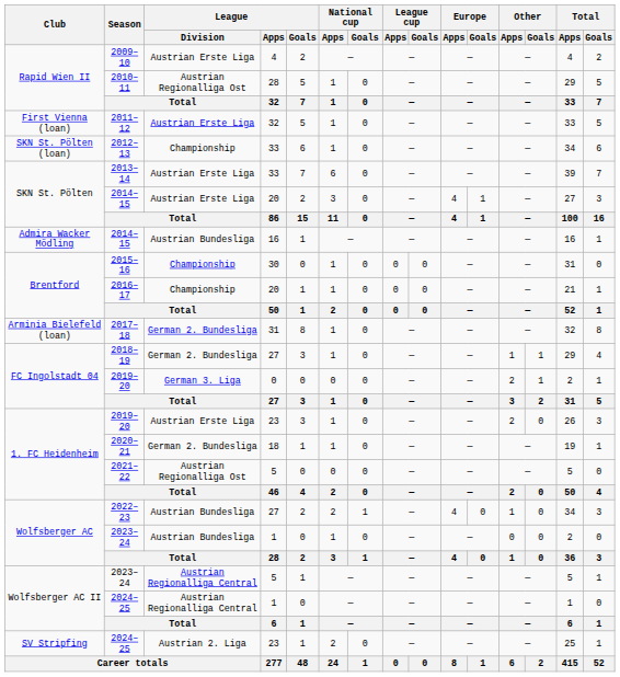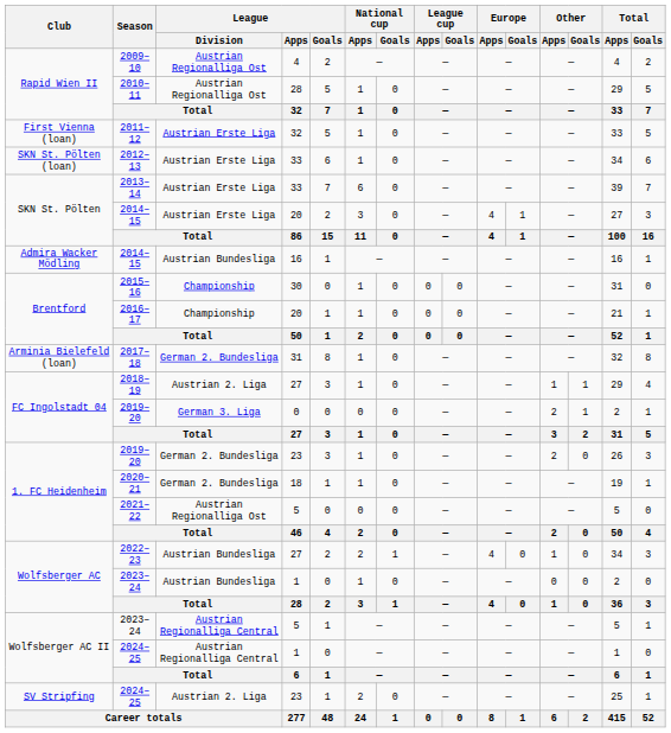2009–10 | League / Division: Austrian Erste Liga -> Austrian Regionalliga Ost
2012–13 | League / Division: Championship -> Austrian Erste Liga
2018–19 | League / Division: German 2. Bundesliga -> Austrian 2. Liga
2019–20 / 23 | League / Division: Austrian Erste Liga -> German 2. Bundesliga
